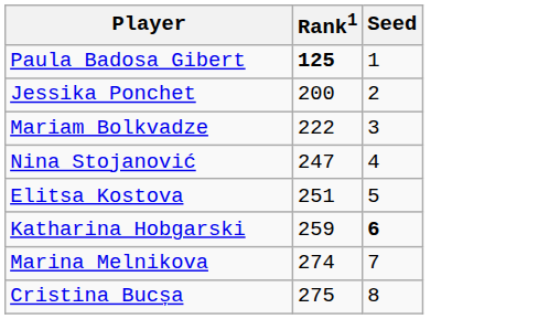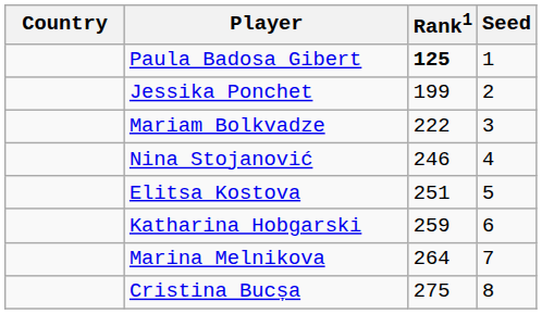+ column: Country
Jessika Ponchet | Rank1: 200 -> 199
Nina Stojanović | Rank1: 247 -> 246
Katharina Hobgarski | Seed: bold -> normal
Marina Melnikova | Rank1: 274 -> 264
